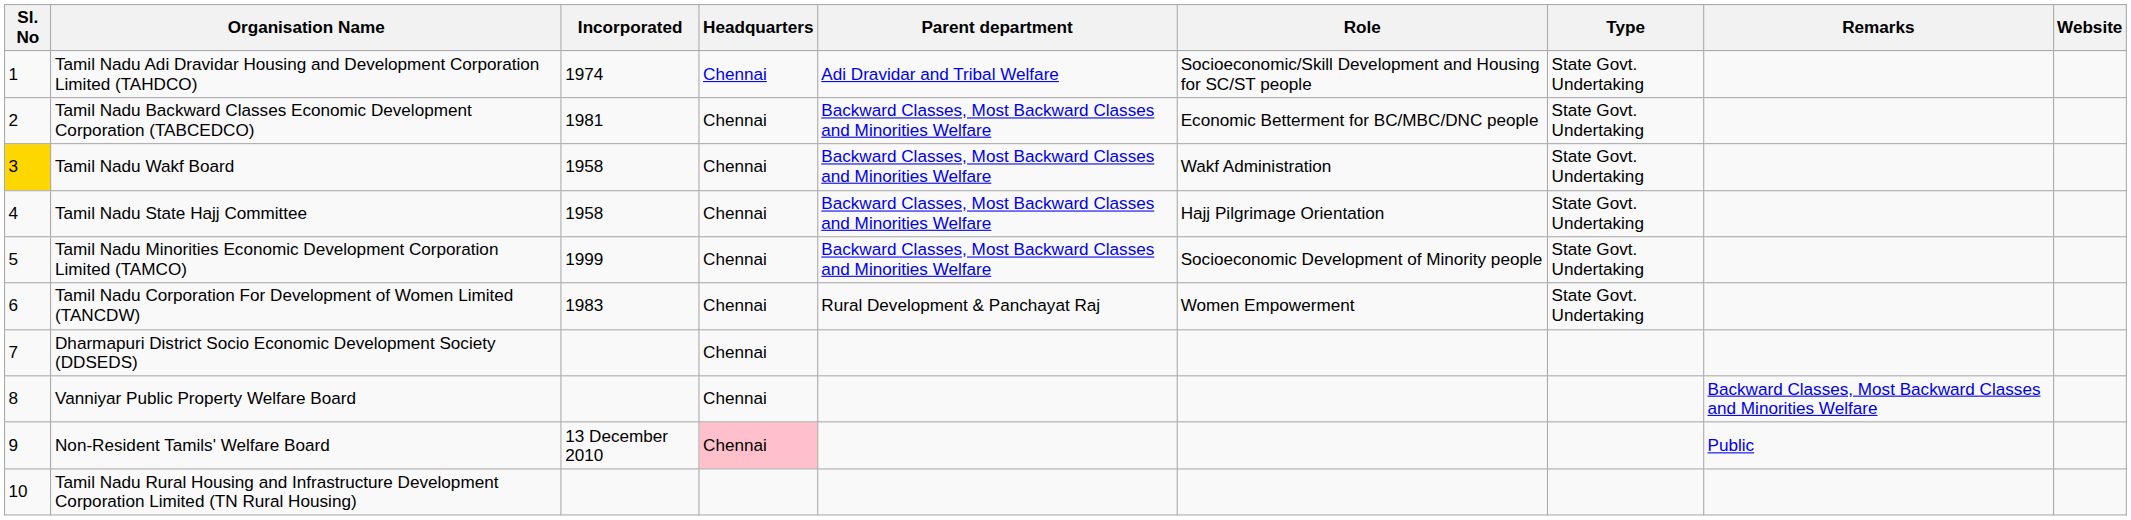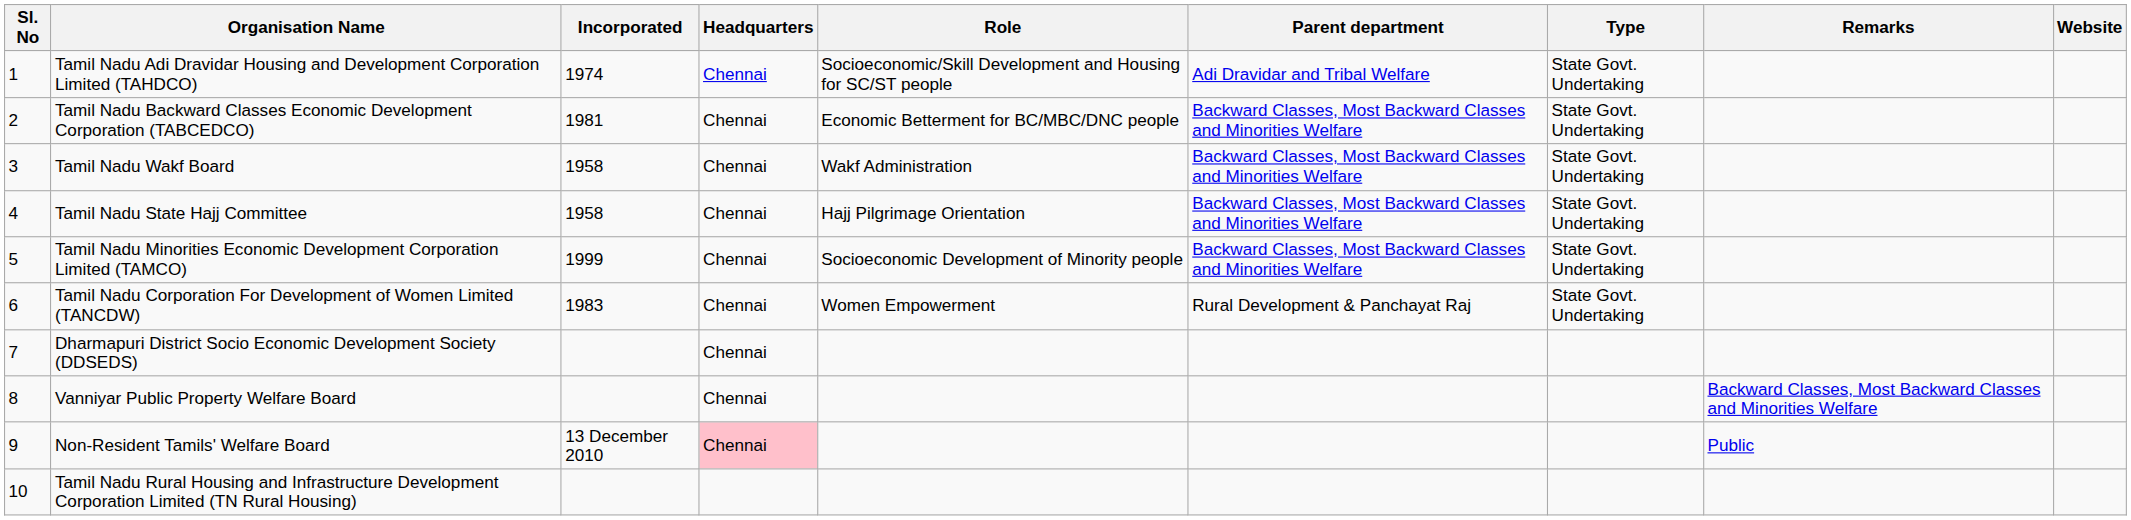columns swapped: Parent department <-> Role
Tamil Nadu Wakf Board | Sl. No: gold background -> no background
